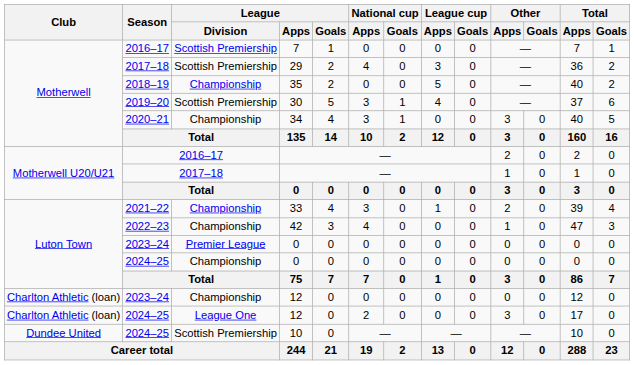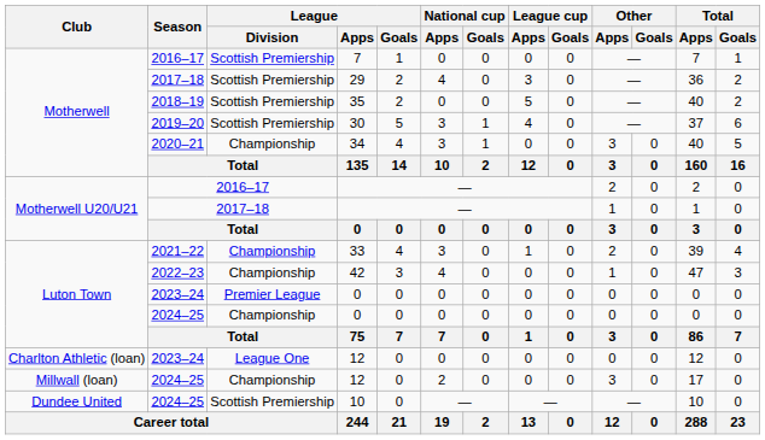35 | League / Division: Championship -> Scottish Premiership
2023–24 / 12 | League / Division: Championship -> League One
2024–25 / 12 | Club: Charlton Athletic (loan) -> Millwall (loan)
2024–25 / 12 | League / Division: League One -> Championship
